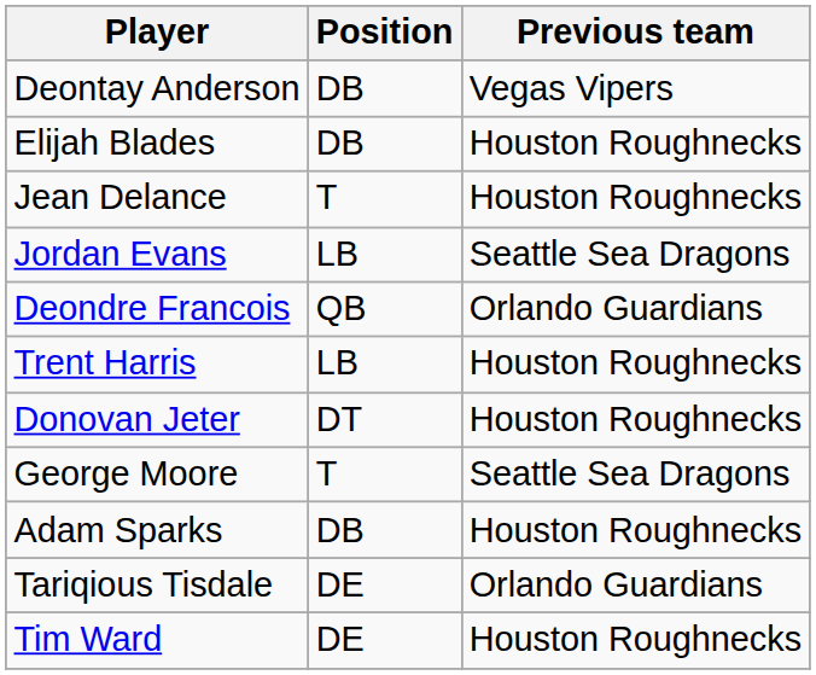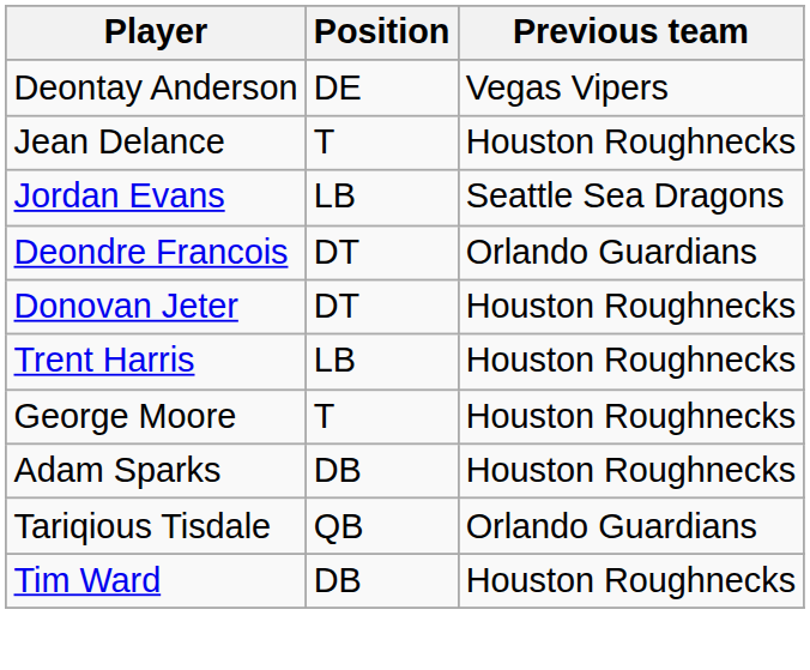Deontay Anderson | Position: DB -> DE
- row: Elijah Blades | DB | Houston Roughnecks
Deondre Francois | Position: QB -> DT
rows swapped: Trent Harris <-> Donovan Jeter
George Moore | Previous team: Seattle Sea Dragons -> Houston Roughnecks
Tariqious Tisdale | Position: DE -> QB
Tim Ward | Position: DE -> DB
